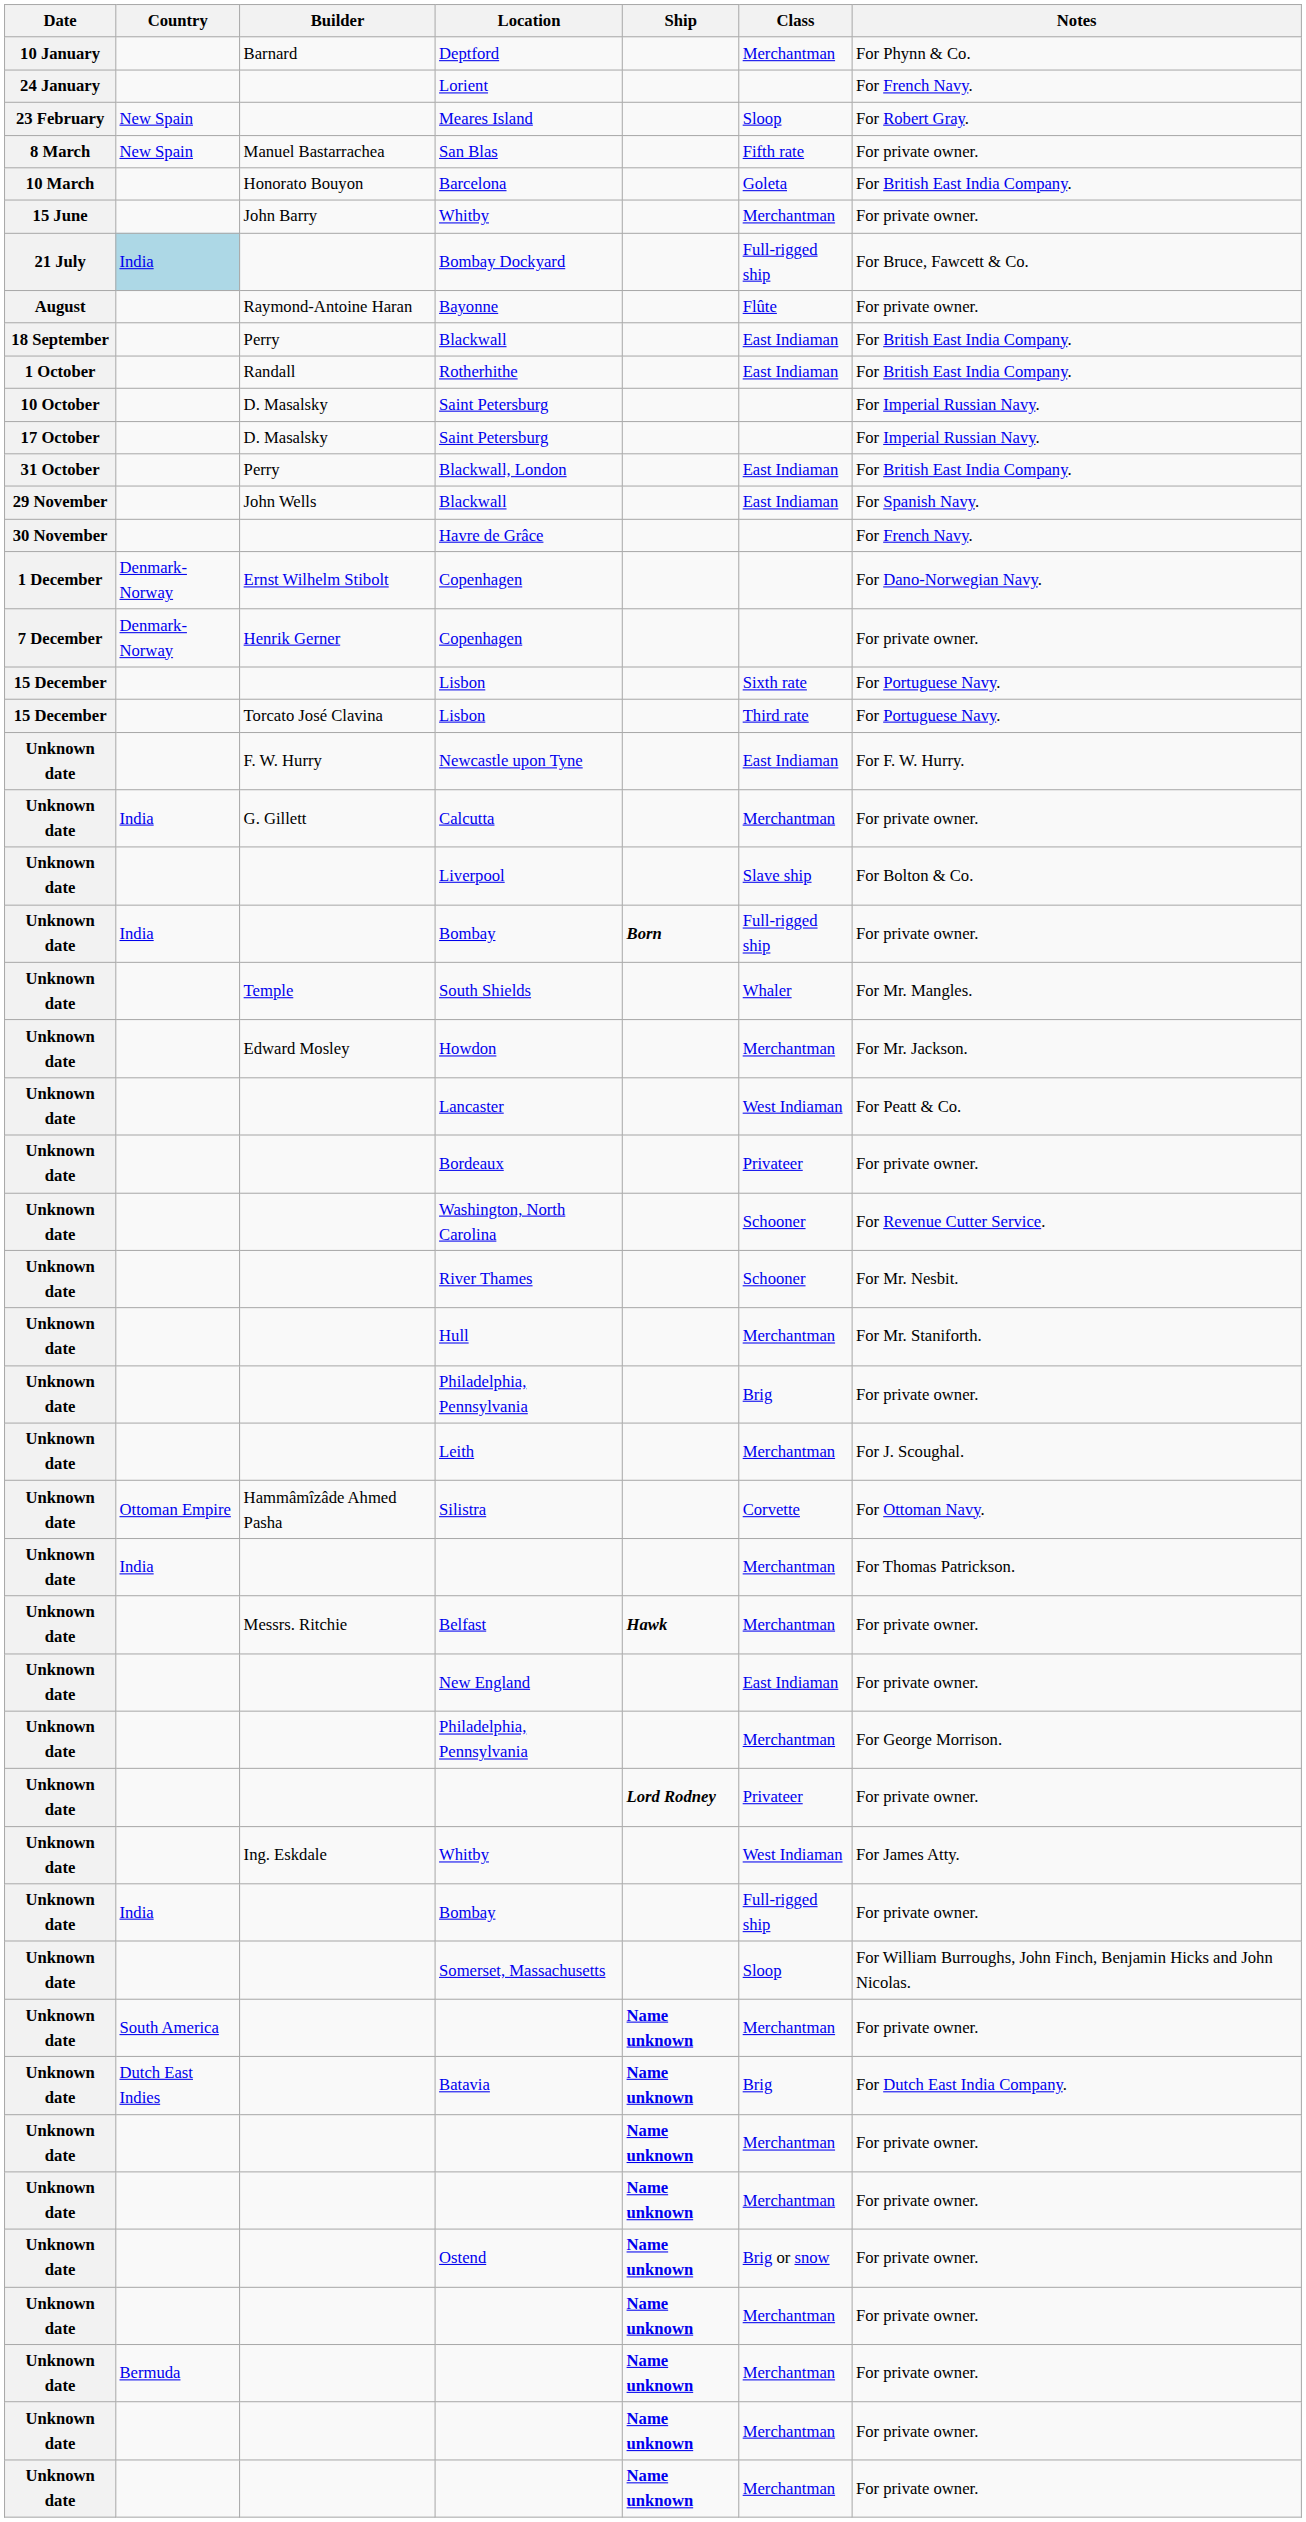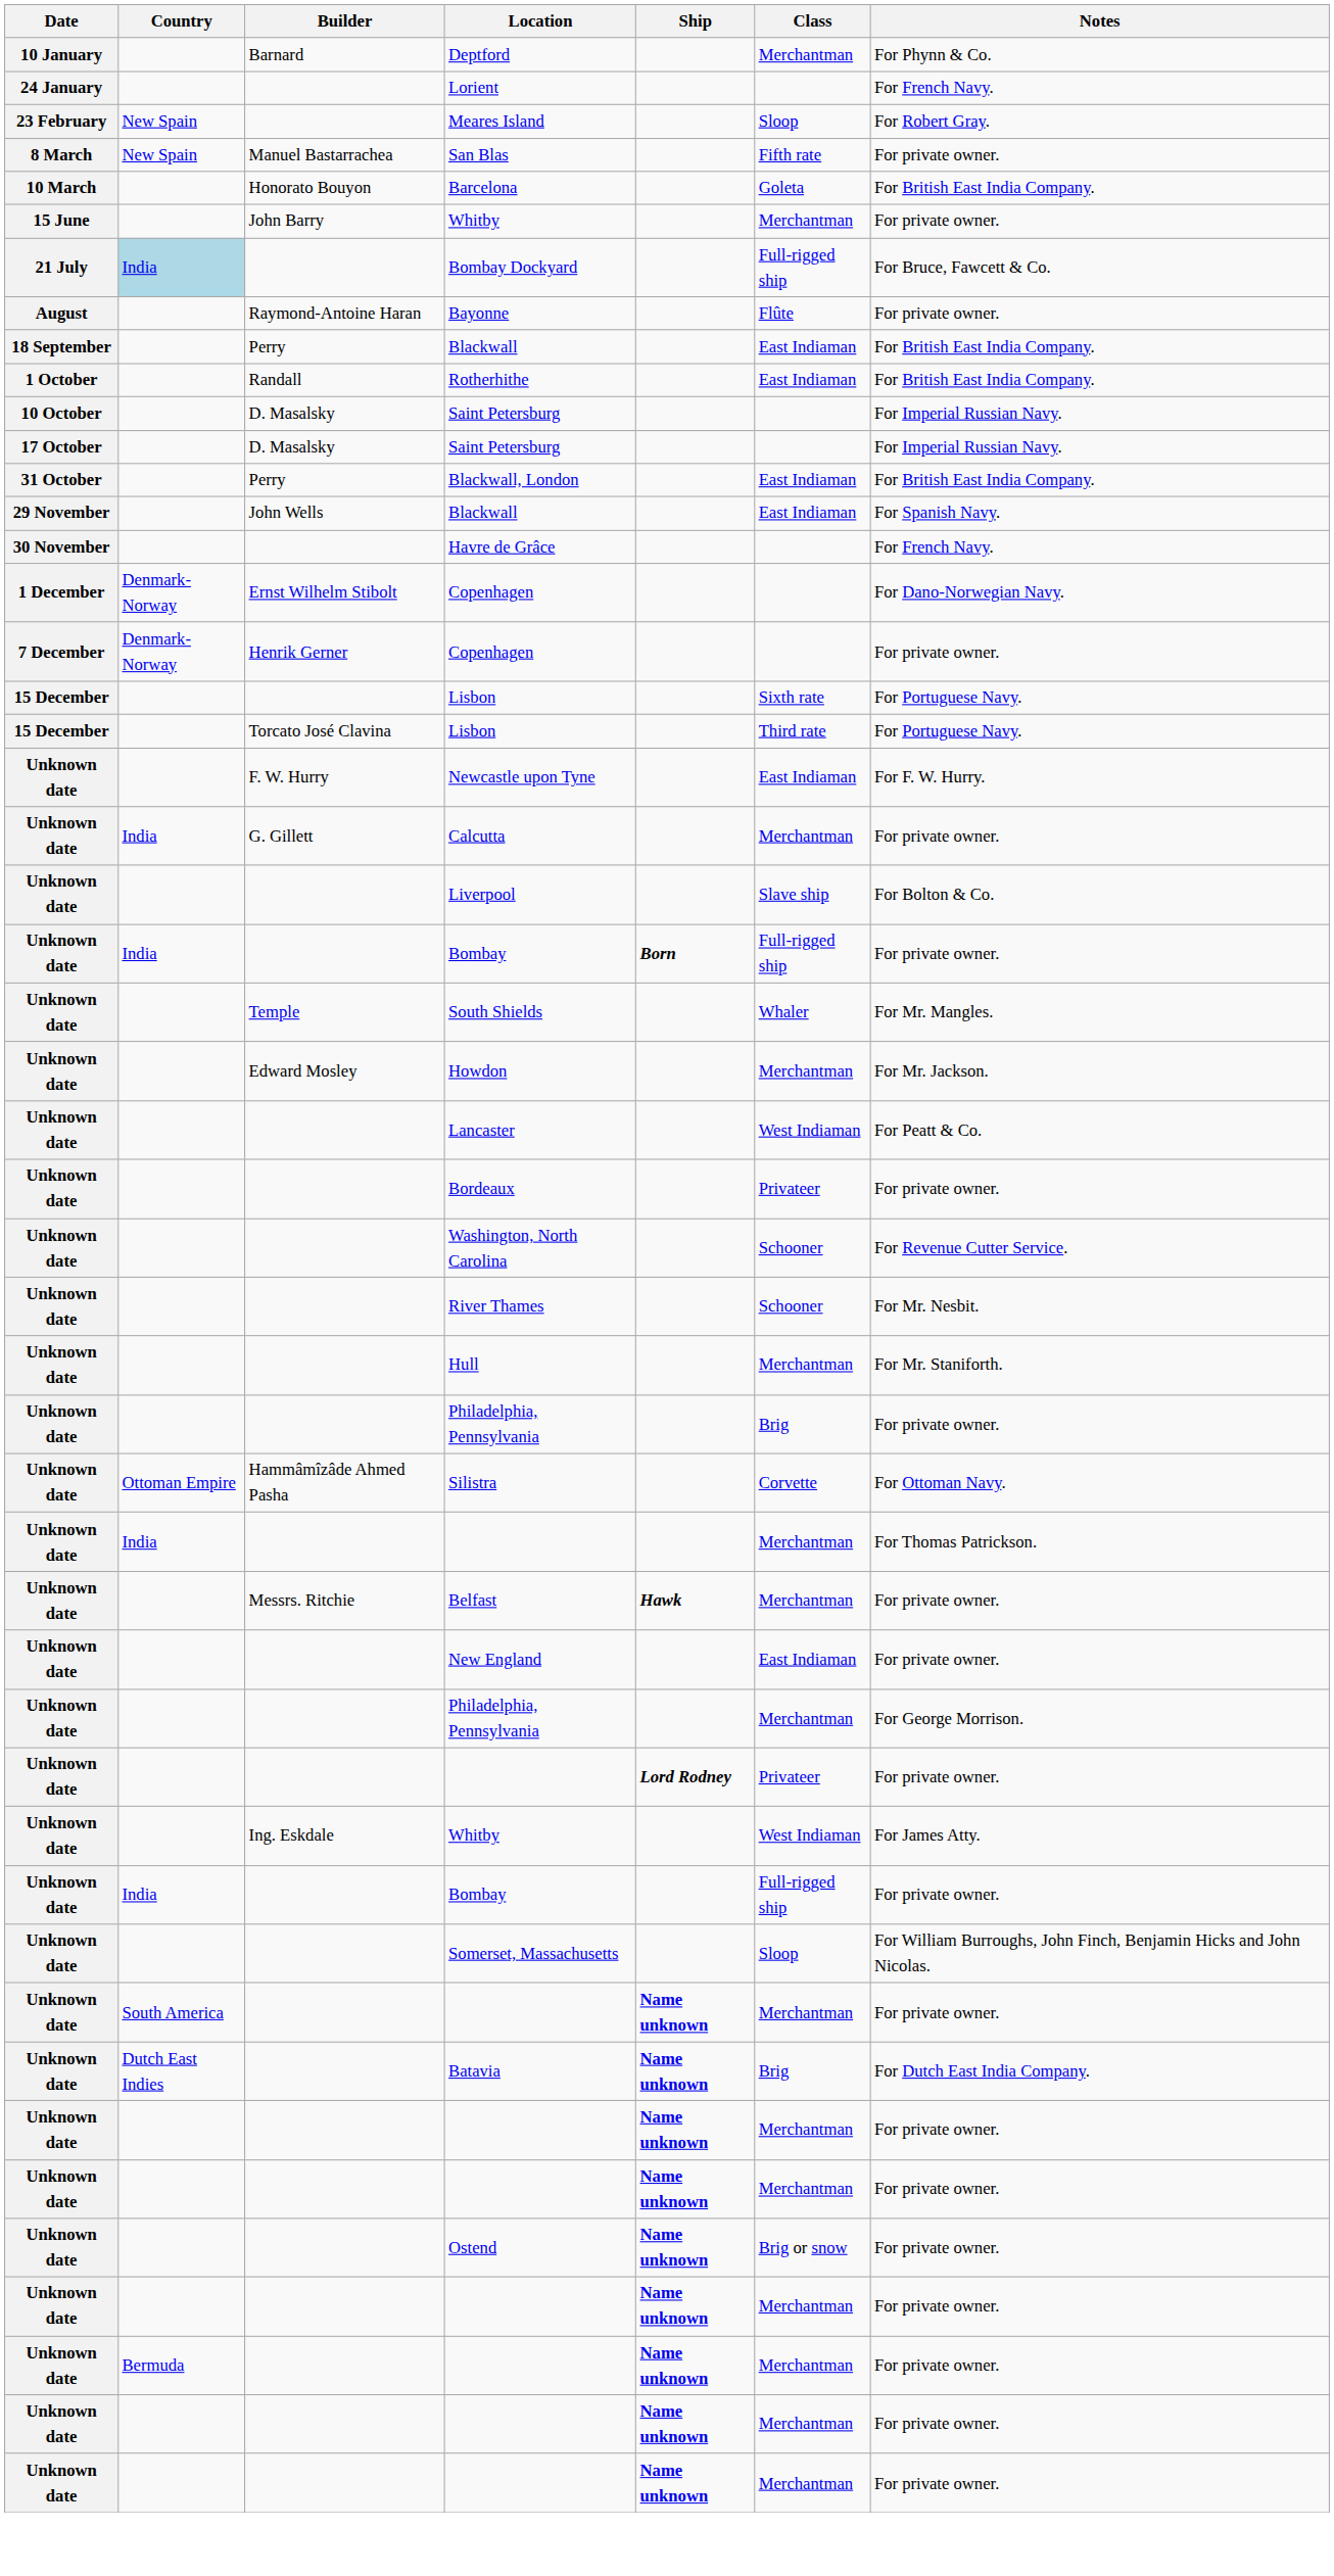- row: Unknown date | Leith | Merchantman | For J. Scoughal.
